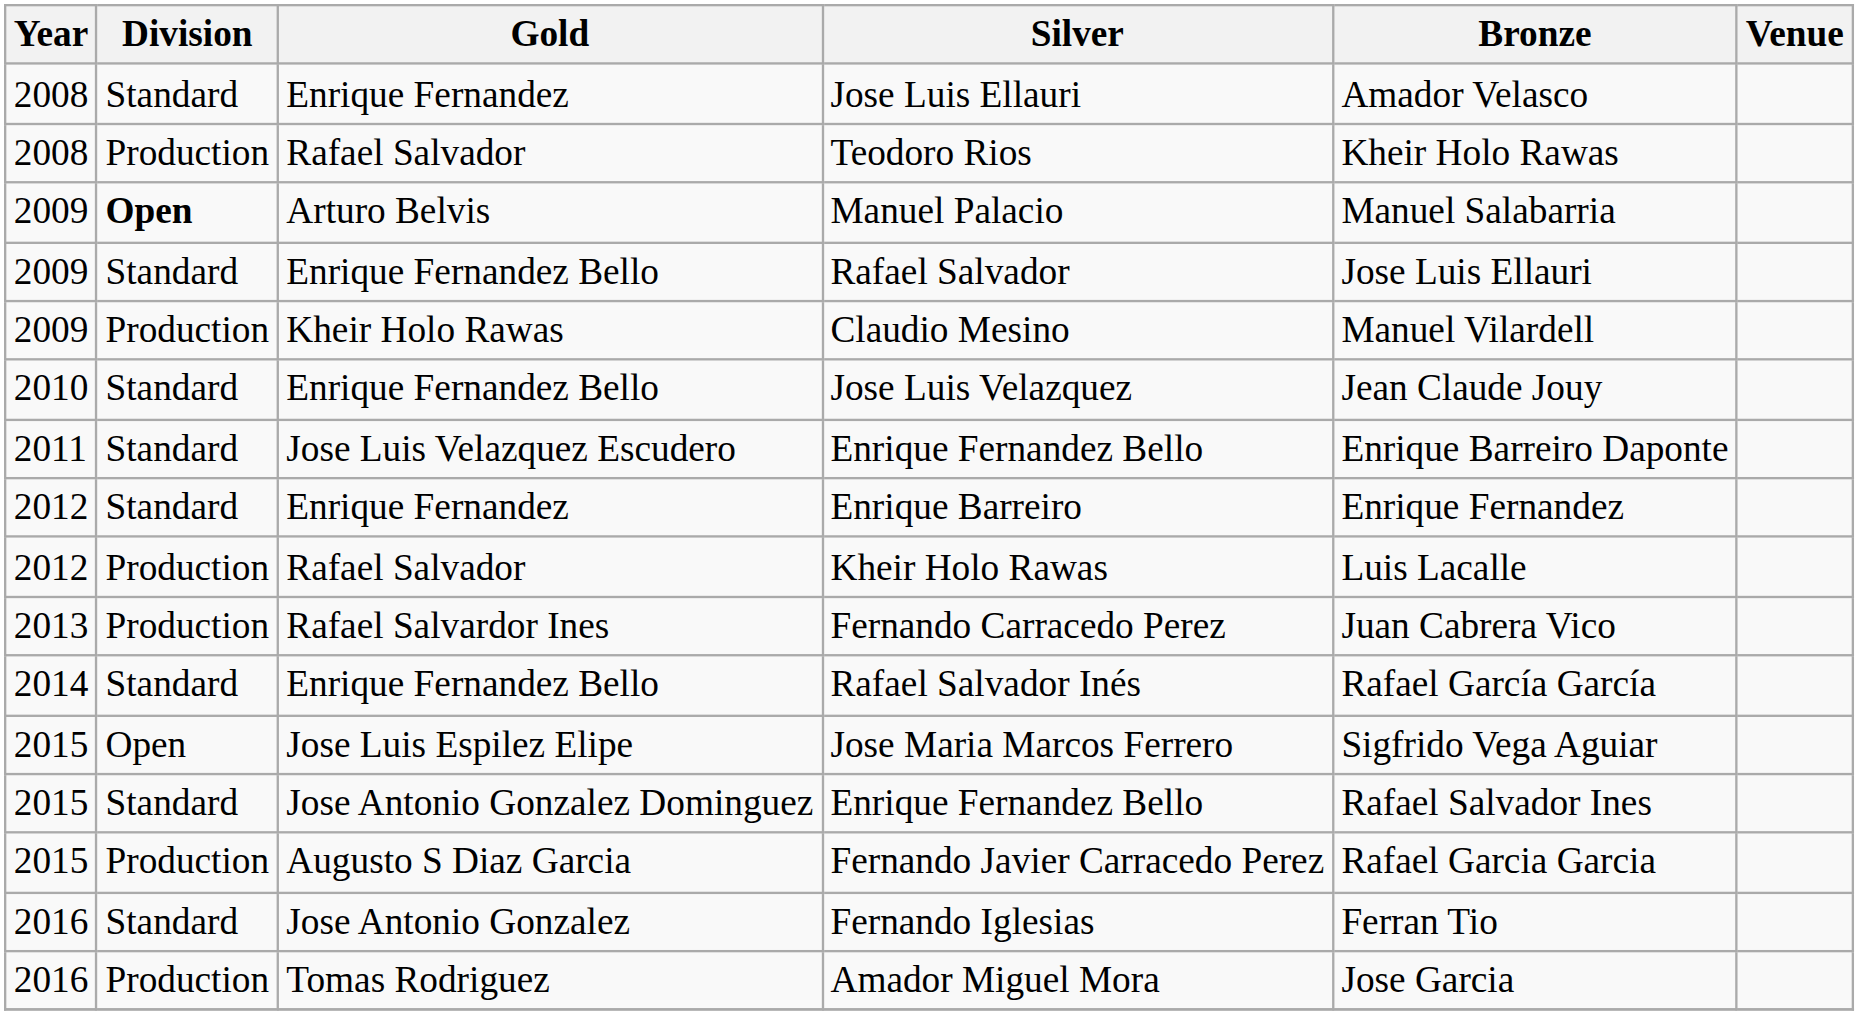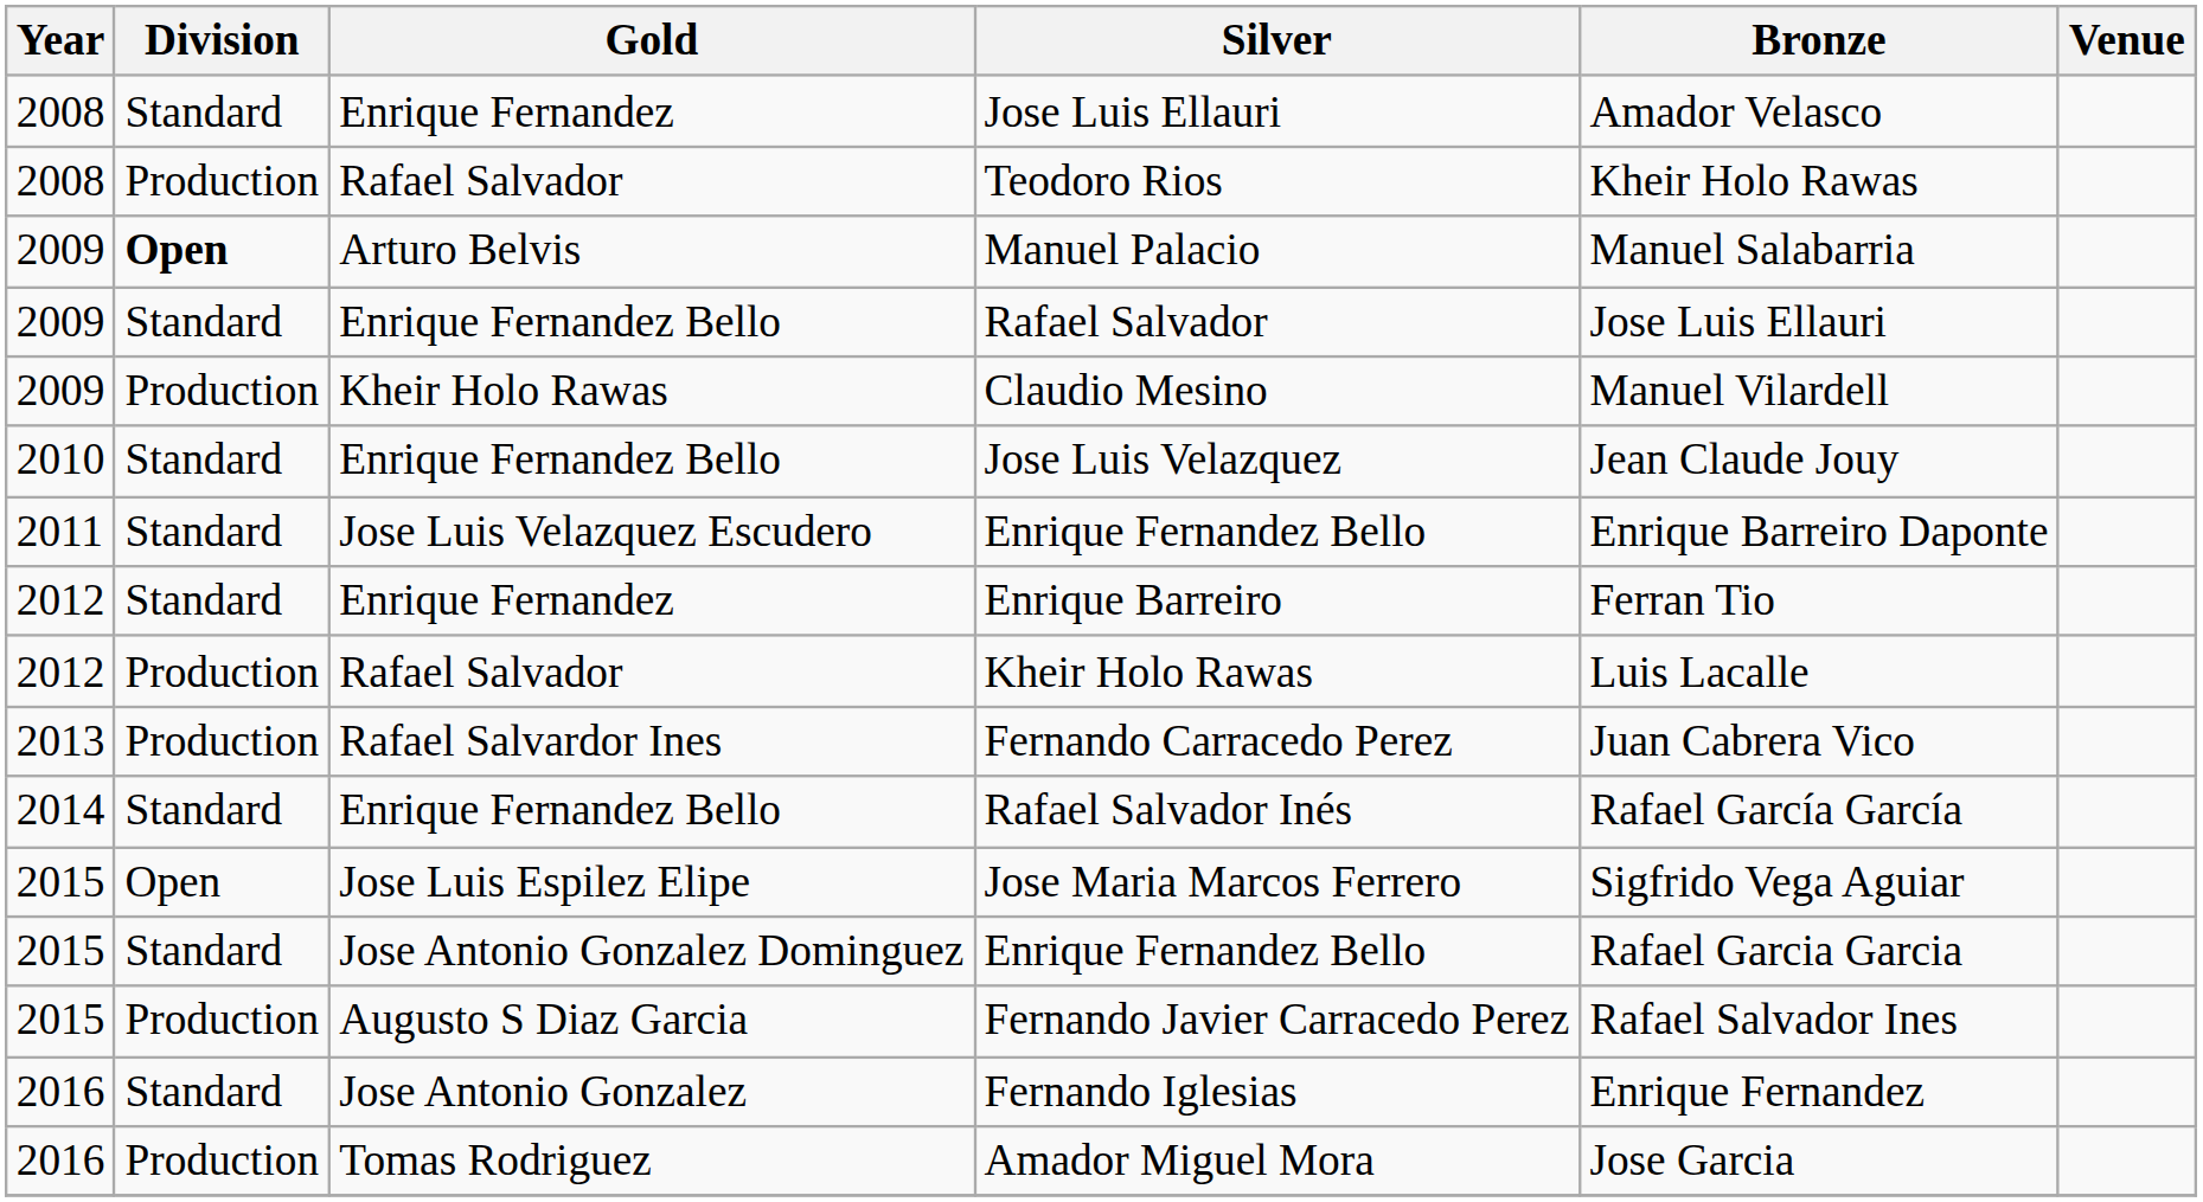Enrique Barreiro | Bronze: Enrique Fernandez -> Ferran Tio
Jose Antonio Gonzalez Dominguez / Enrique Fernandez Bello | Bronze: Rafael Salvador Ines -> Rafael Garcia Garcia
Fernando Javier Carracedo Perez | Bronze: Rafael Garcia Garcia -> Rafael Salvador Ines
Fernando Iglesias | Bronze: Ferran Tio -> Enrique Fernandez
